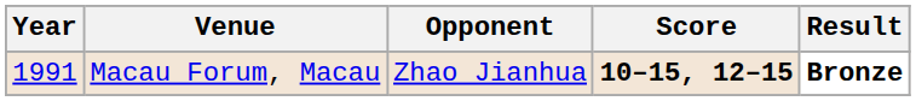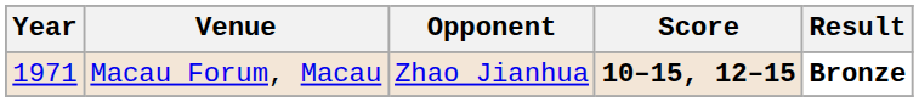Macau Forum, Macau | Year: 1991 -> 1971
